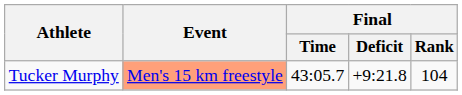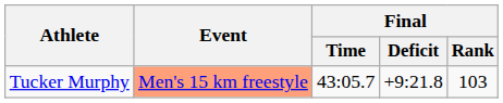Tucker Murphy | Final / Rank: 104 -> 103
